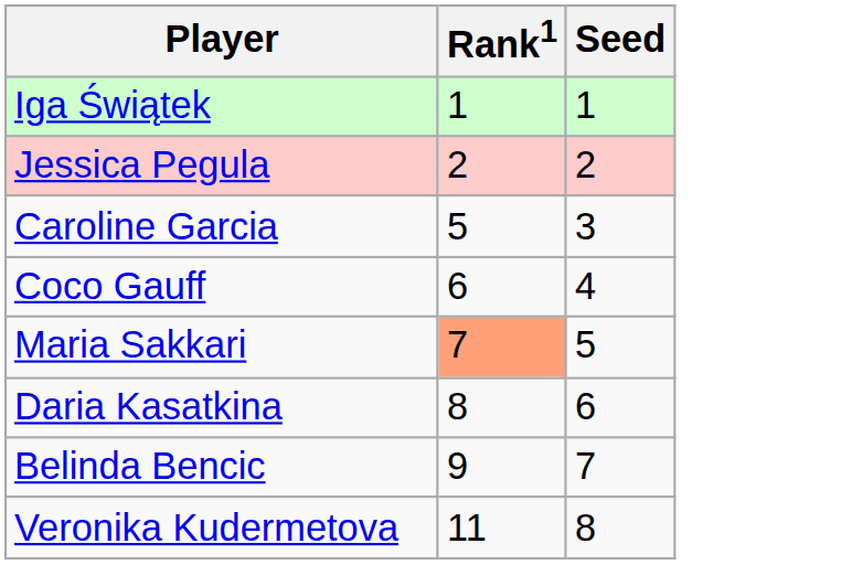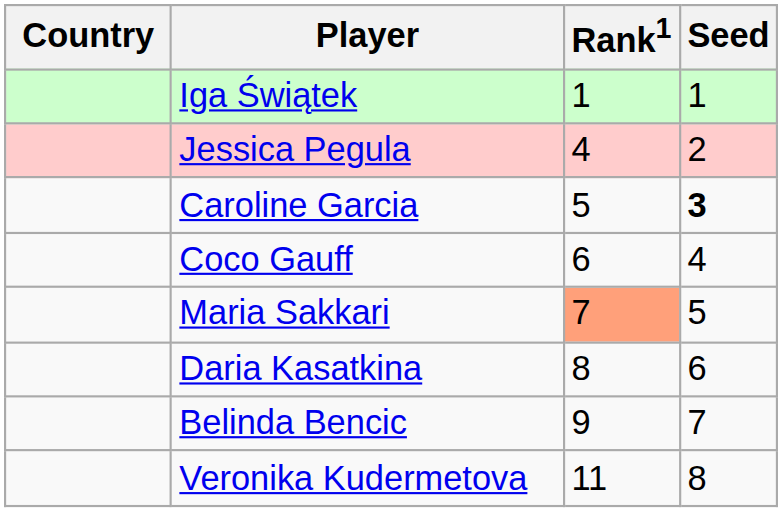+ column: Country
Jessica Pegula | Rank1: 2 -> 4
Caroline Garcia | Seed: normal -> bold
